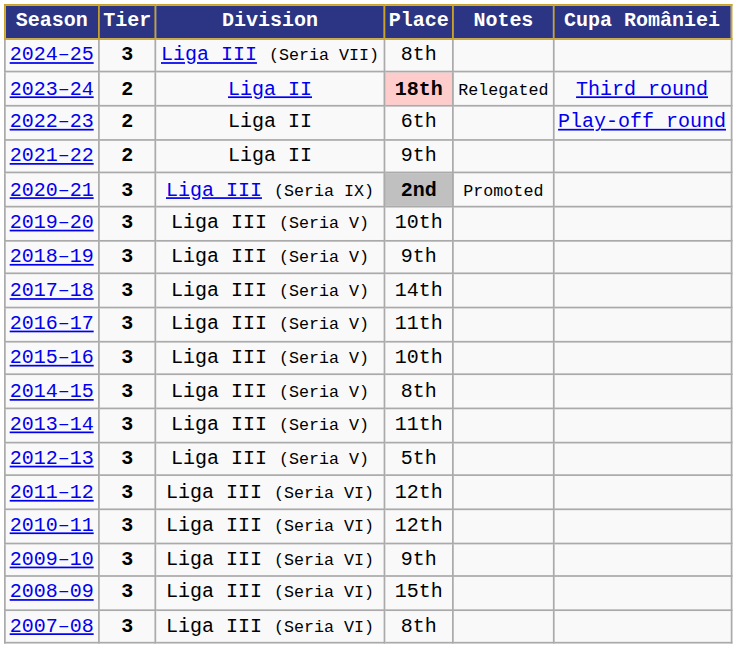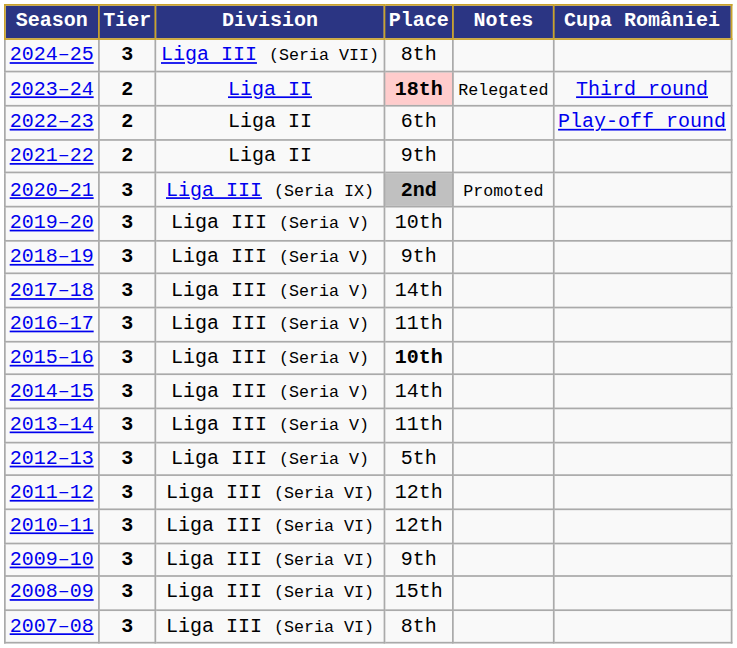2015–16 | Place: normal -> bold
2014–15 | Place: 8th -> 14th
